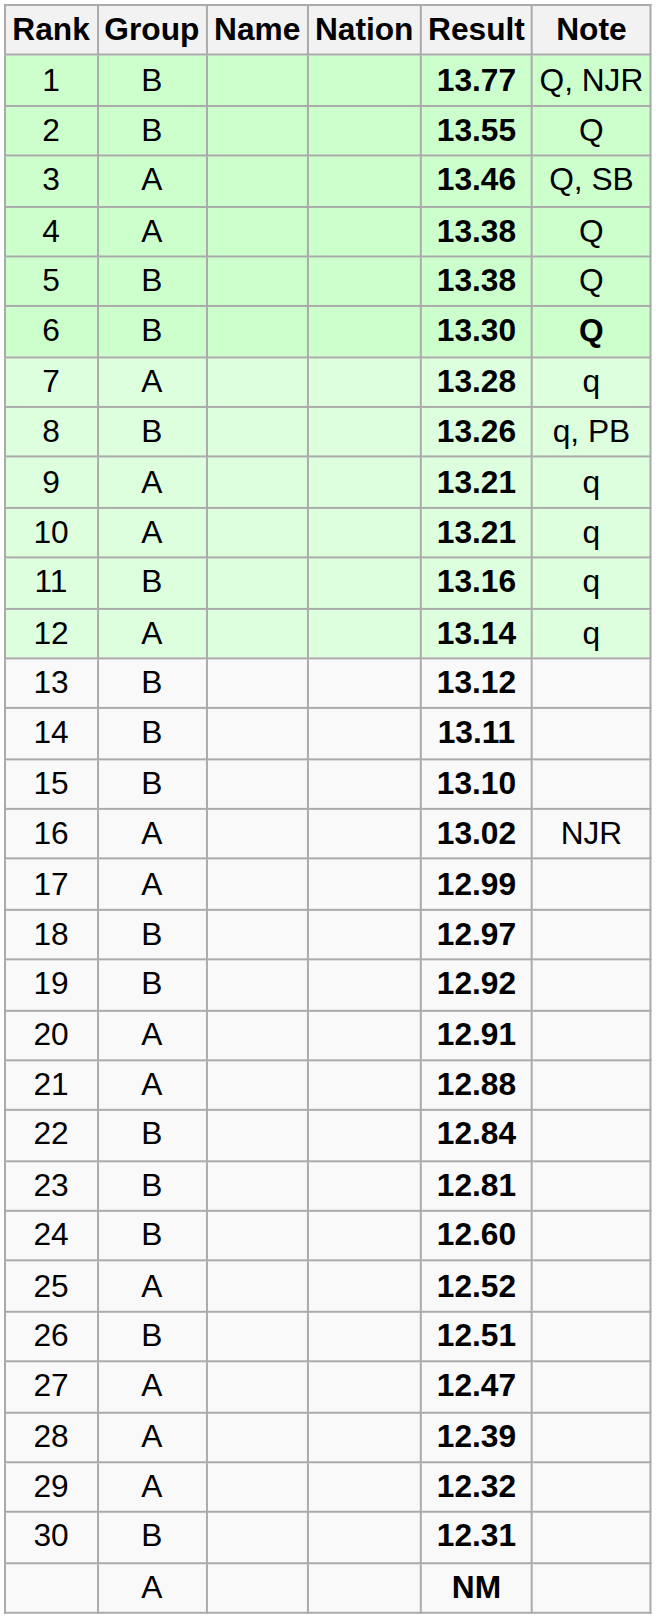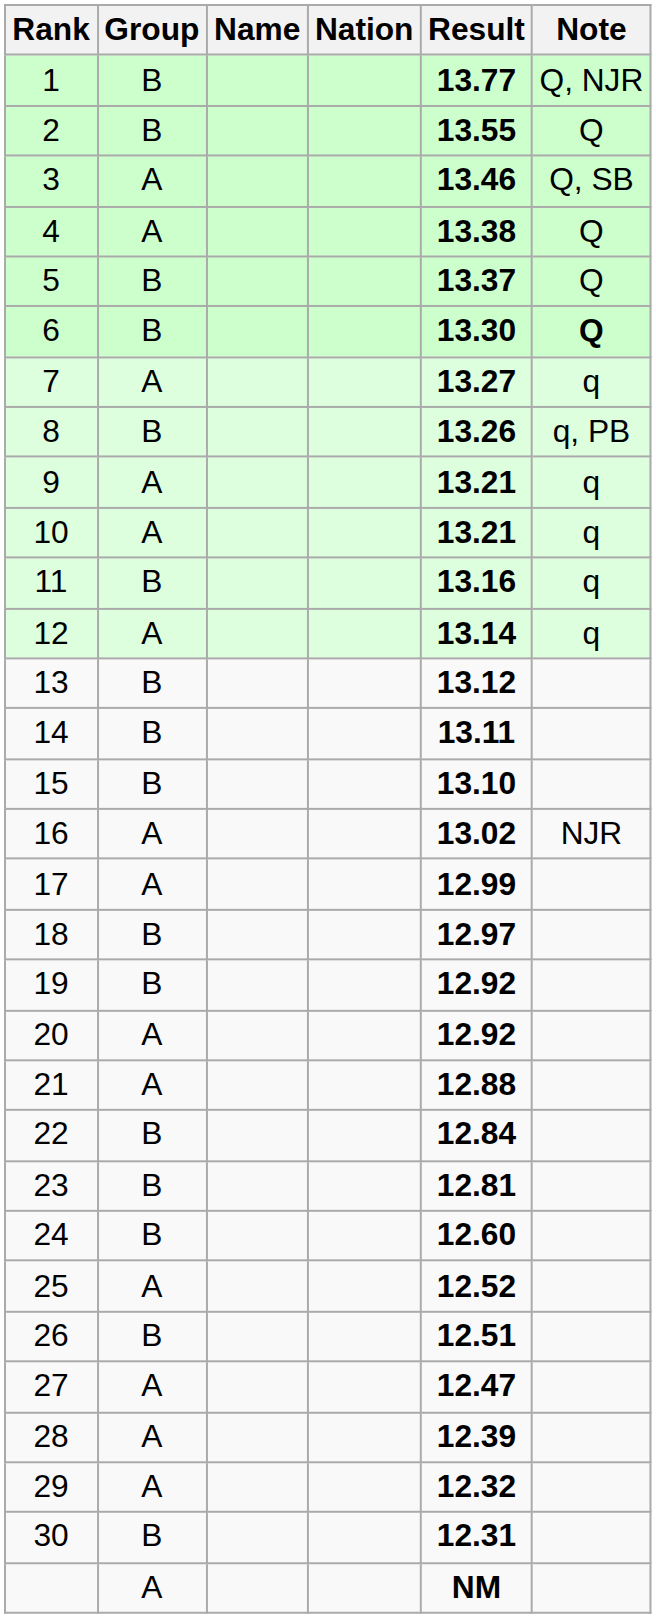5 | Result: 13.38 -> 13.37
7 | Result: 13.28 -> 13.27
20 | Result: 12.91 -> 12.92
